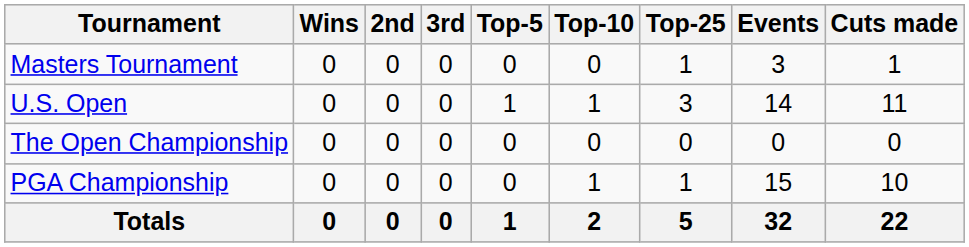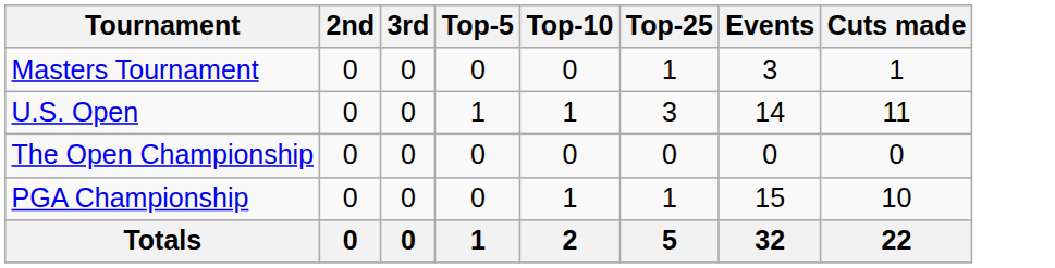- column: Wins | 0 | 0 | 0 | 0 | 0
